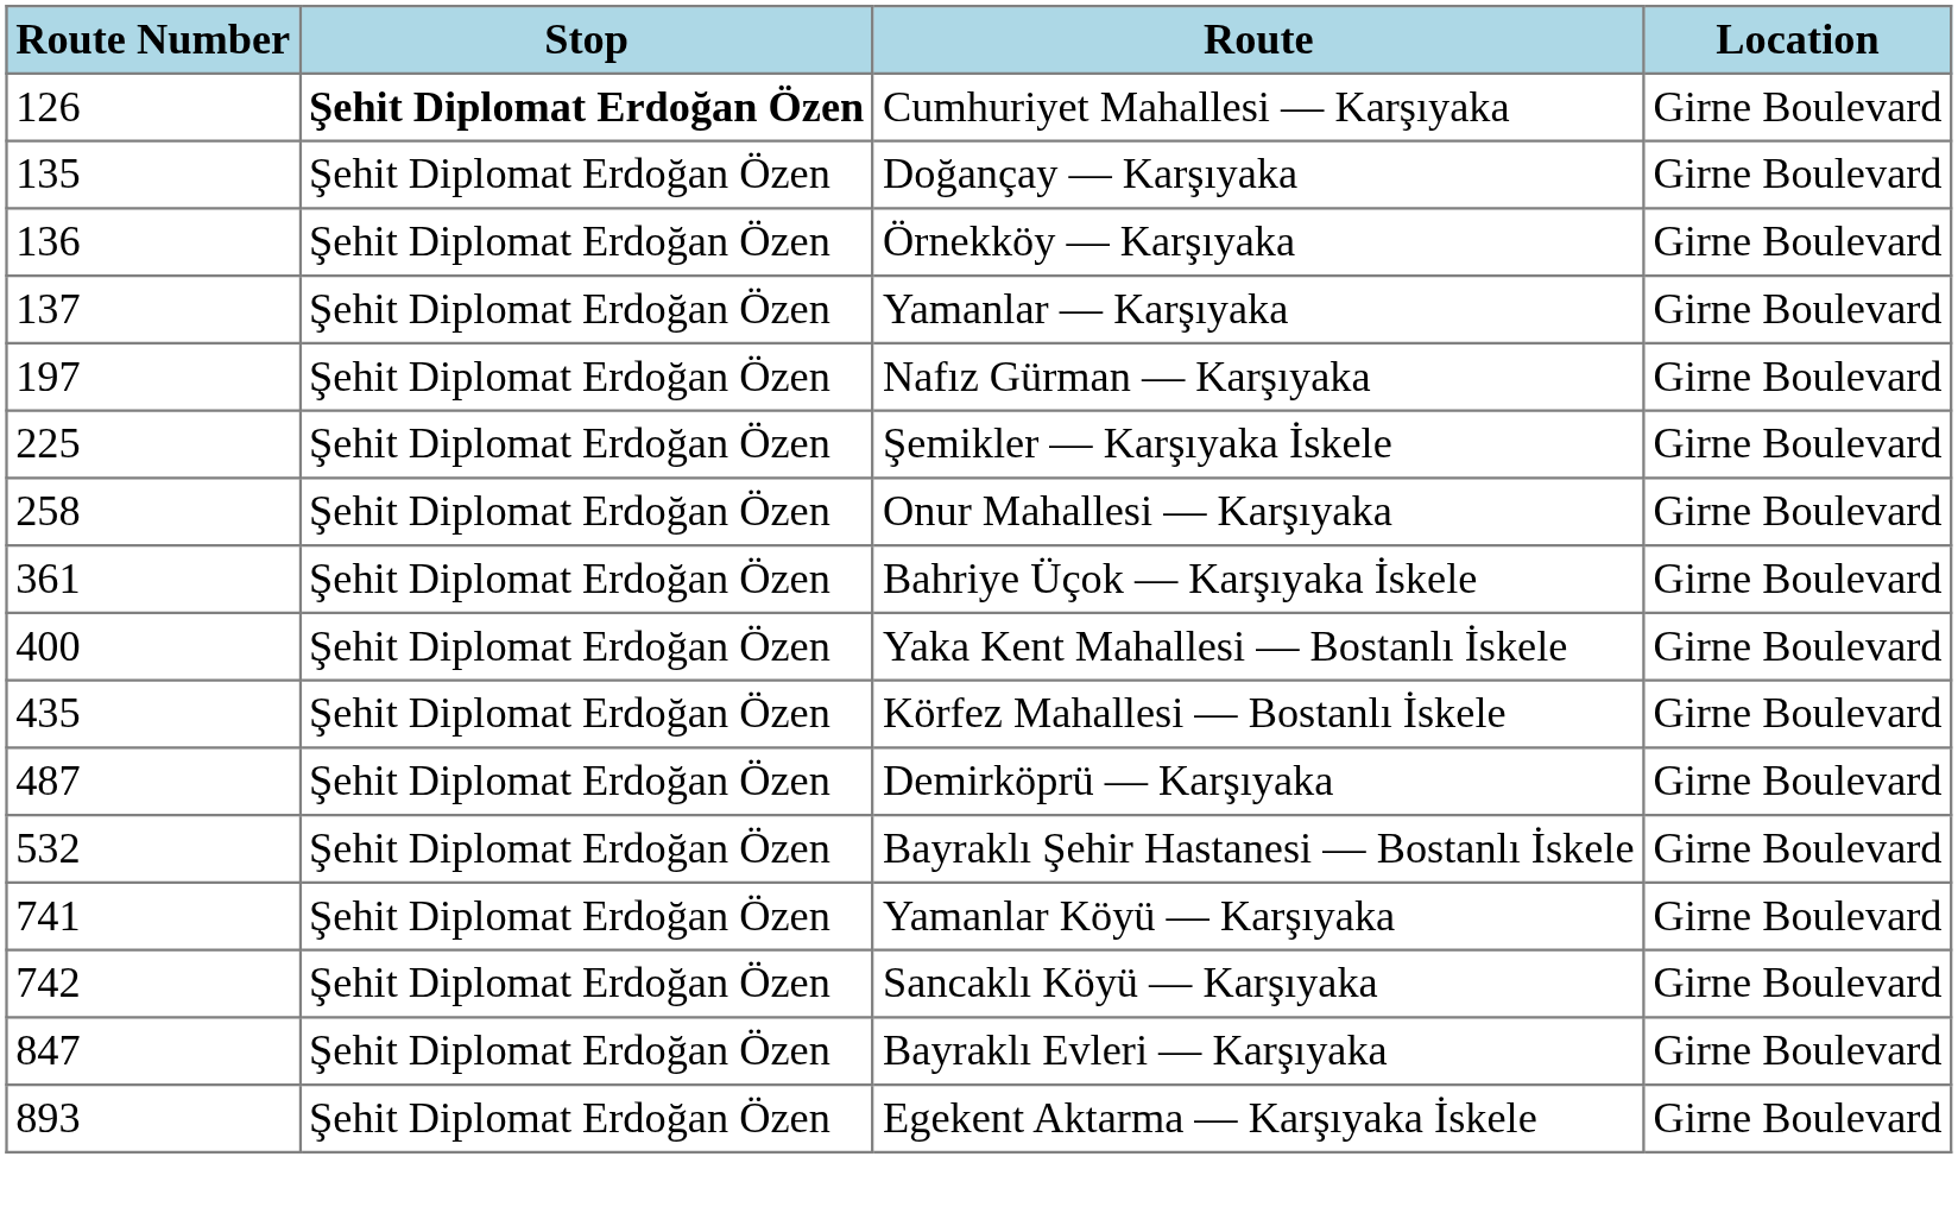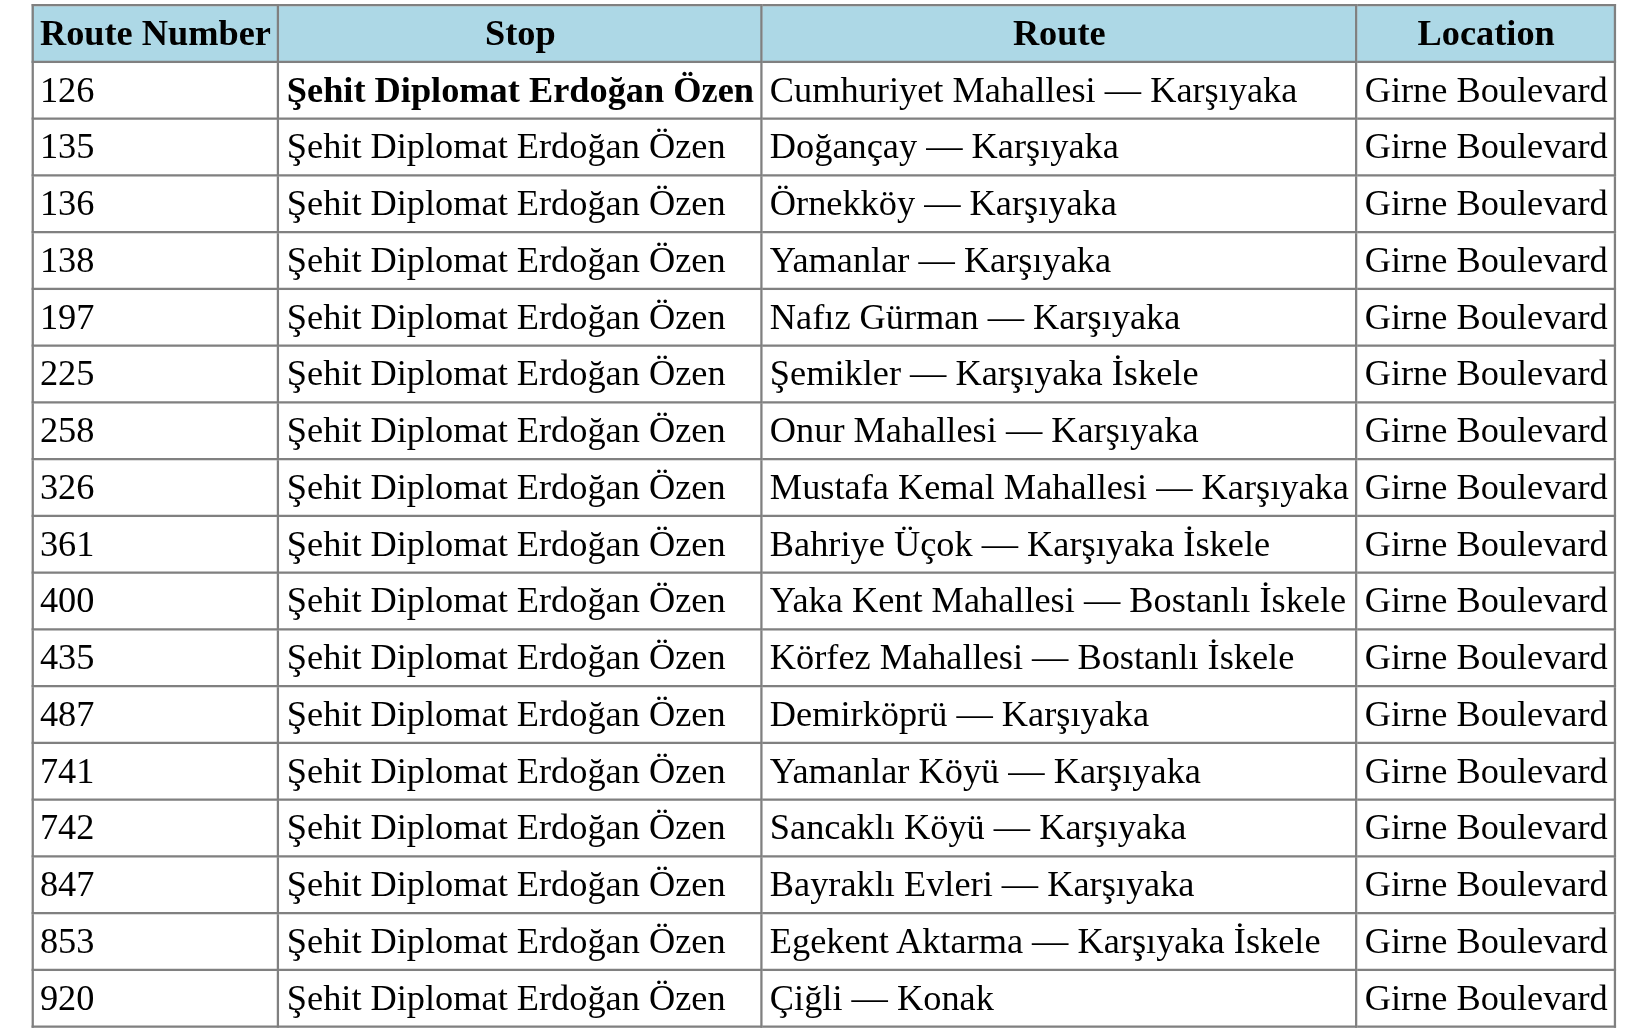Yamanlar — Karşıyaka | Route Number: 137 -> 138
+ row: 326 | Şehit Diplomat Erdoğan Özen | Mustafa Kemal Mahallesi — Karşıyaka | Girne Boulevard
- row: 532 | Şehit Diplomat Erdoğan Özen | Bayraklı Şehir Hastanesi — Bostanlı İskele | Girne Boulevard
Egekent Aktarma — Karşıyaka İskele | Route Number: 893 -> 853
+ row: 920 | Şehit Diplomat Erdoğan Özen | Çiğli — Konak | Girne Boulevard
